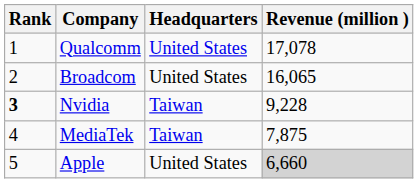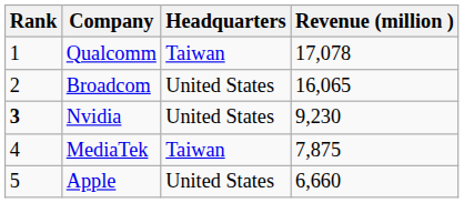Qualcomm | Headquarters: United States -> Taiwan
Nvidia | Headquarters: Taiwan -> United States
Nvidia | Revenue (million ): 9,228 -> 9,230
Apple | Revenue (million ): lightgrey background -> no background
